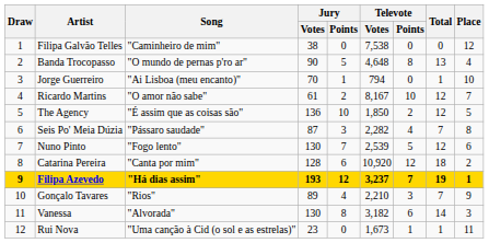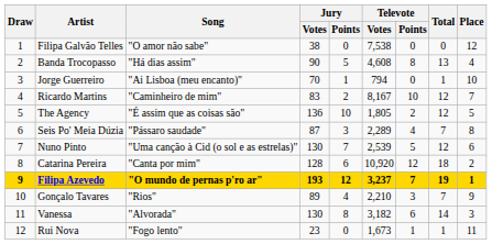Filipa Galvão Telles | Song: "Caminheiro de mim" -> "O amor não sabe"
Banda Trocopasso | Song: "O mundo de pernas p'ro ar" -> "Há dias assim"
Banda Trocopasso | Televote / Votes: 4,648 -> 4,608
Ricardo Martins | Song: "O amor não sabe" -> "Caminheiro de mim"
Ricardo Martins | Jury / Votes: 61 -> 83
The Agency | Televote / Votes: 1,850 -> 1,805
Seis Po' Meia Dúzia | Televote / Votes: 2,282 -> 2,289
Nuno Pinto | Song: "Fogo lento" -> "Uma canção à Cid (o sol e as estrelas)"
Filipa Azevedo | Song: "Há dias assim" -> "O mundo de pernas p'ro ar"
Rui Nova | Song: "Uma canção à Cid (o sol e as estrelas)" -> "Fogo lento"
